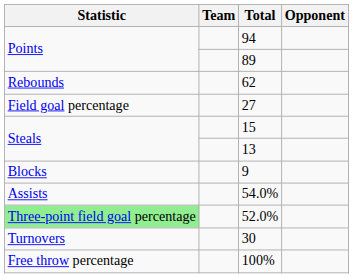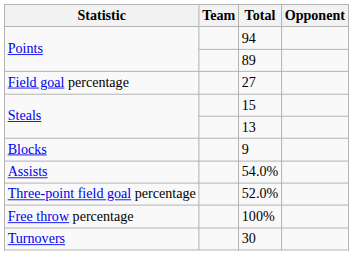- row: Rebounds | 62
52.0% | Statistic: lightgreen background -> no background
rows swapped: 100% <-> 30
